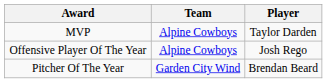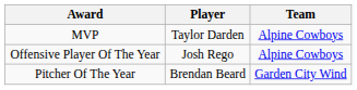columns swapped: Player <-> Team
